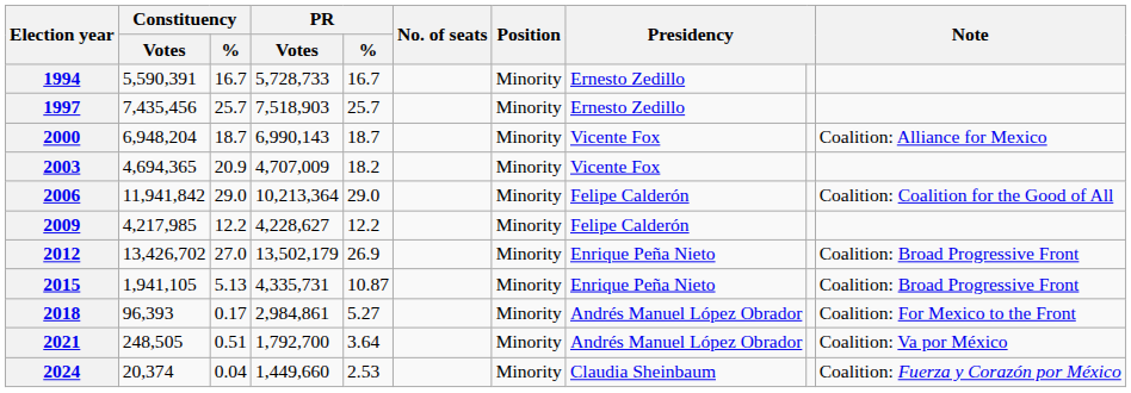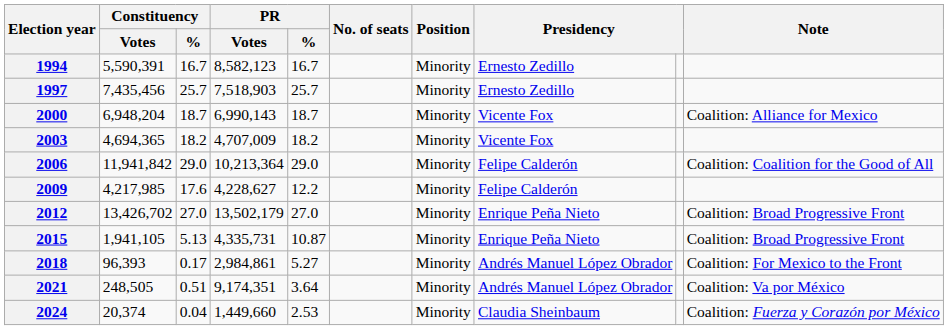1994 | PR / Votes: 5,728,733 -> 8,582,123
2003 | Constituency / %: 20.9 -> 18.2
2009 | Constituency / %: 12.2 -> 17.6
2012 | PR / %: 26.9 -> 27.0
2021 | PR / Votes: 1,792,700 -> 9,174,351
